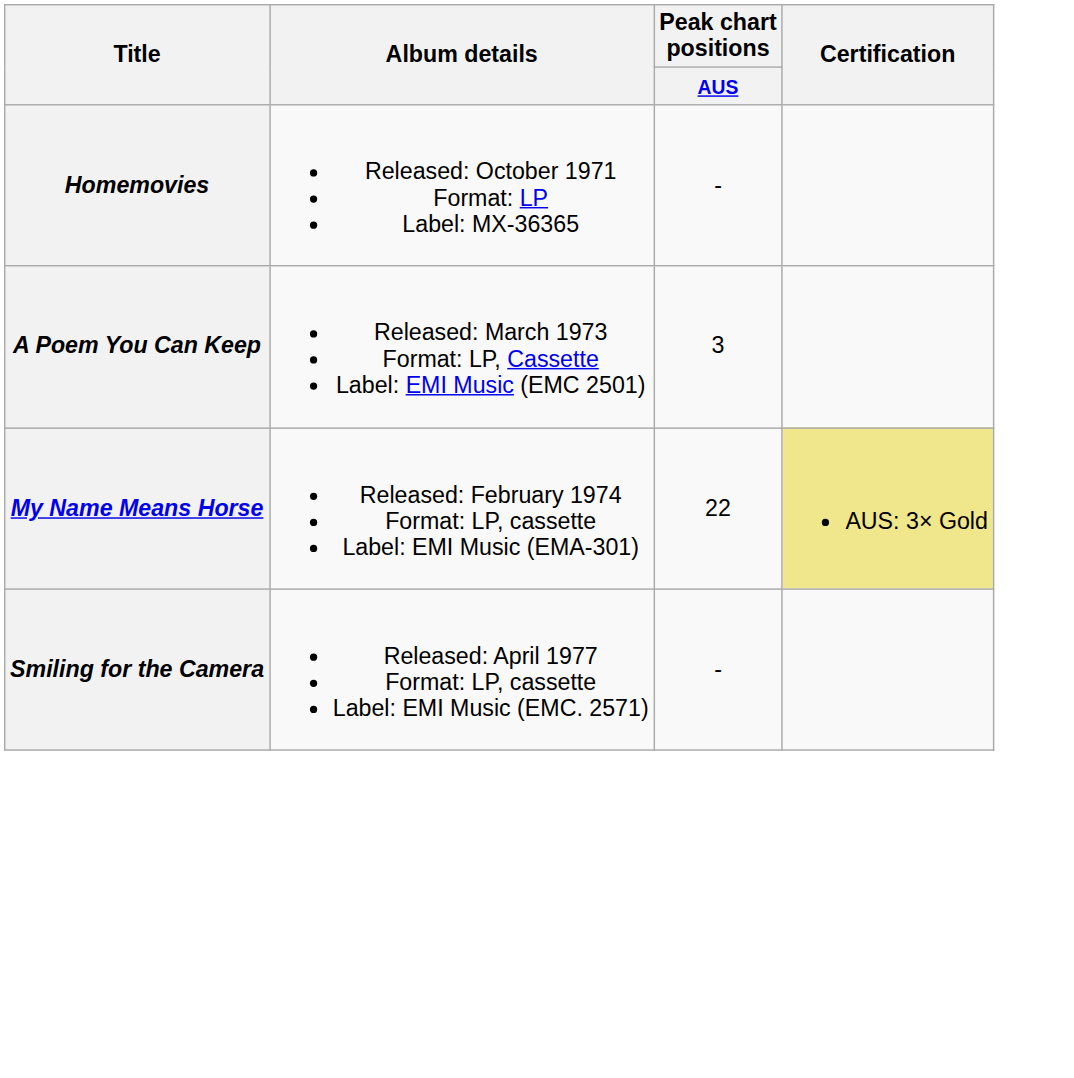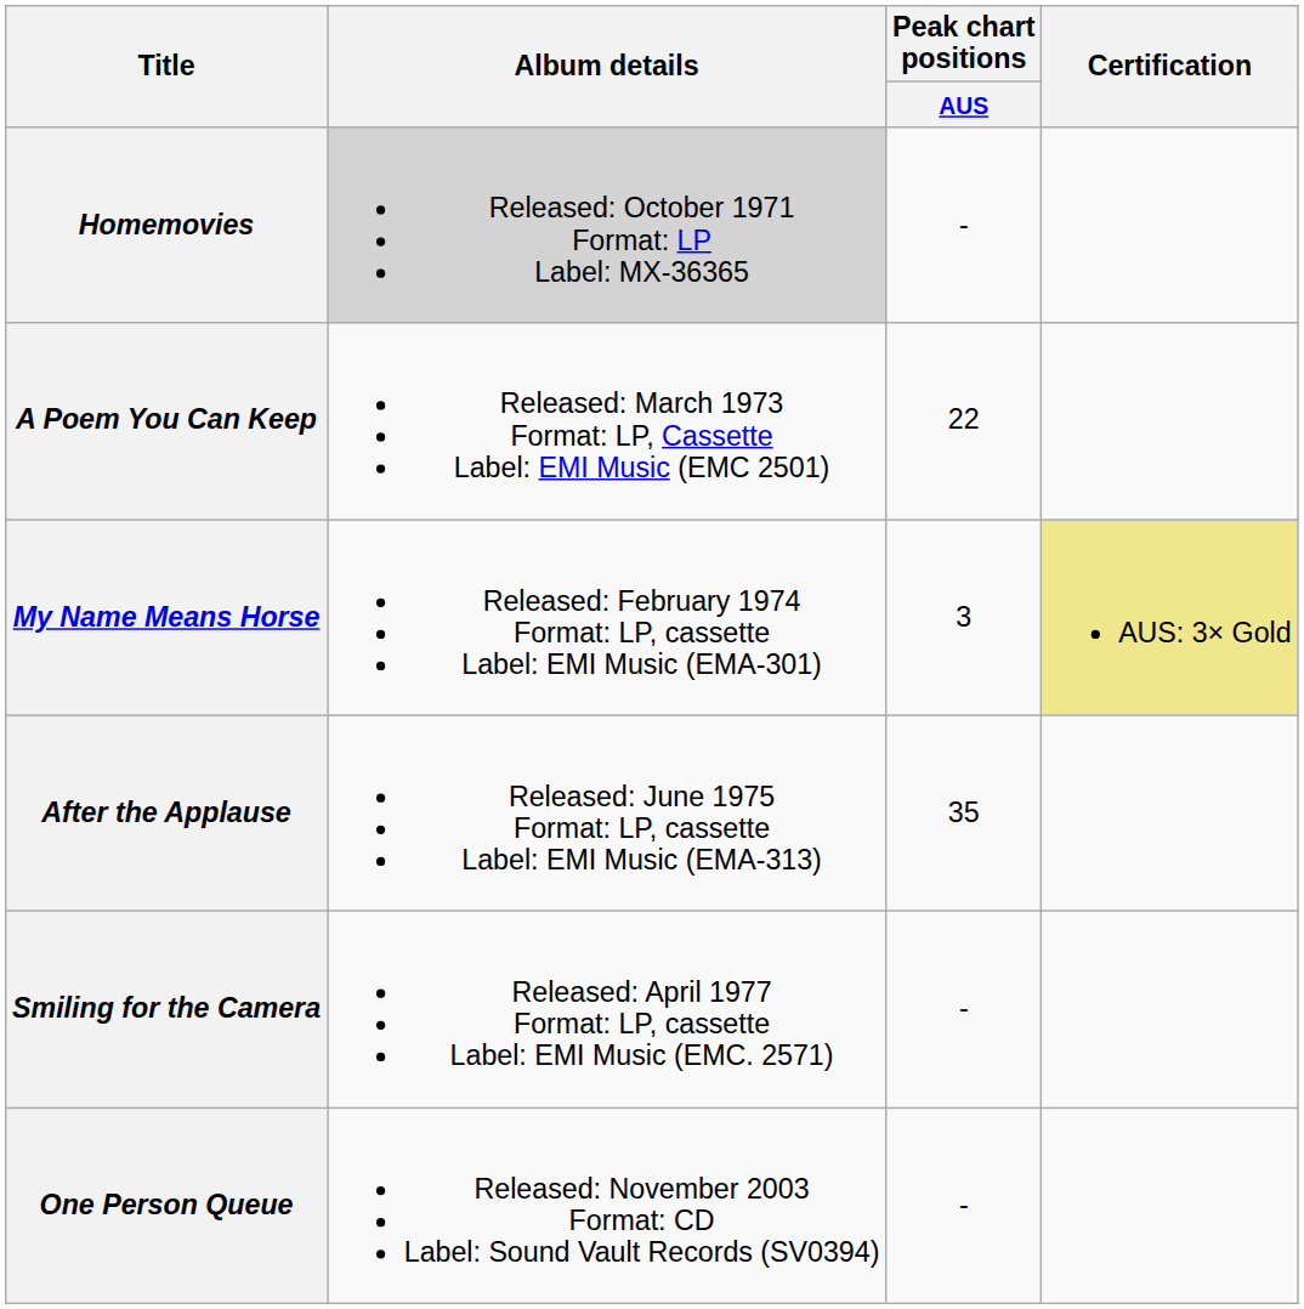Homemovies | Album details: no background -> lightgrey background
A Poem You Can Keep | Peak chart positions / AUS: 3 -> 22
My Name Means Horse | Peak chart positions / AUS: 22 -> 3
+ row: After the Applause | Released: June 1975 Format: LP, cassette Label: EMI Music (EMA-313) | 35
+ row: One Person Queue | Released: November 2003 Format: CD Label: Sound Vault Records (SV0394) | -
